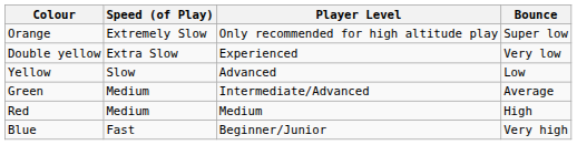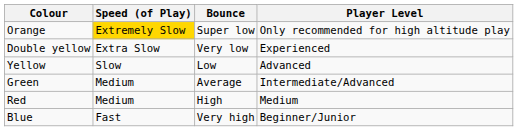columns swapped: Bounce <-> Player Level
Orange | Speed (of Play): no background -> gold background
